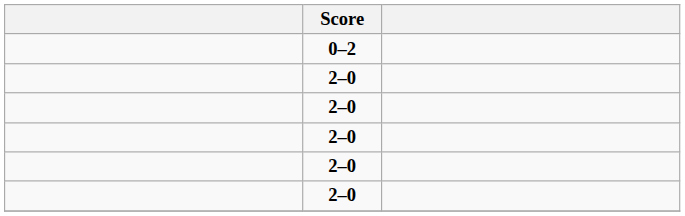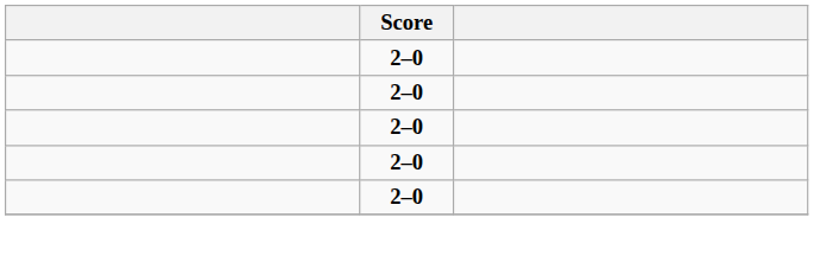- row: 0–2
